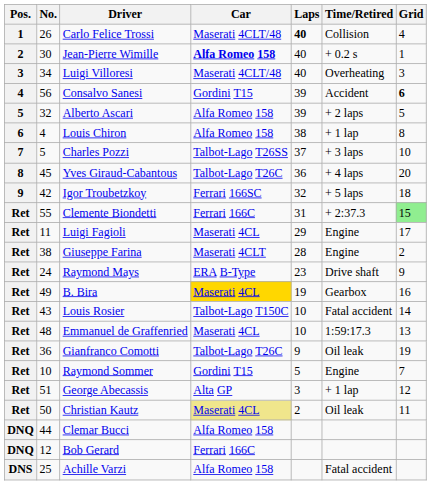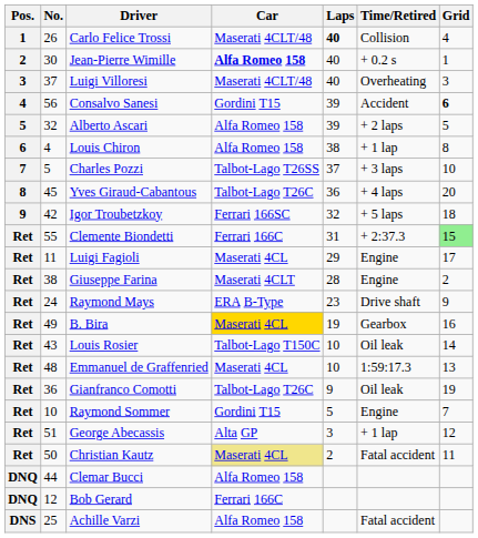Luigi Villoresi | No.: 34 -> 37
Louis Rosier | Time/Retired: Fatal accident -> Oil leak
Christian Kautz | Time/Retired: Oil leak -> Fatal accident
